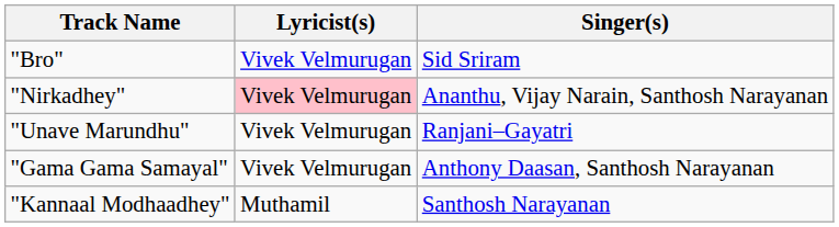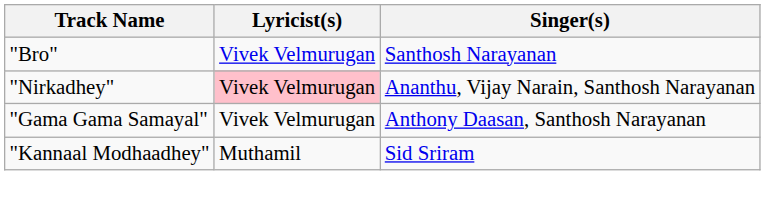"Bro" | Singer(s): Sid Sriram -> Santhosh Narayanan
- row: "Unave Marundhu" | Vivek Velmurugan | Ranjani–Gayatri
"Kannaal Modhaadhey" | Singer(s): Santhosh Narayanan -> Sid Sriram
